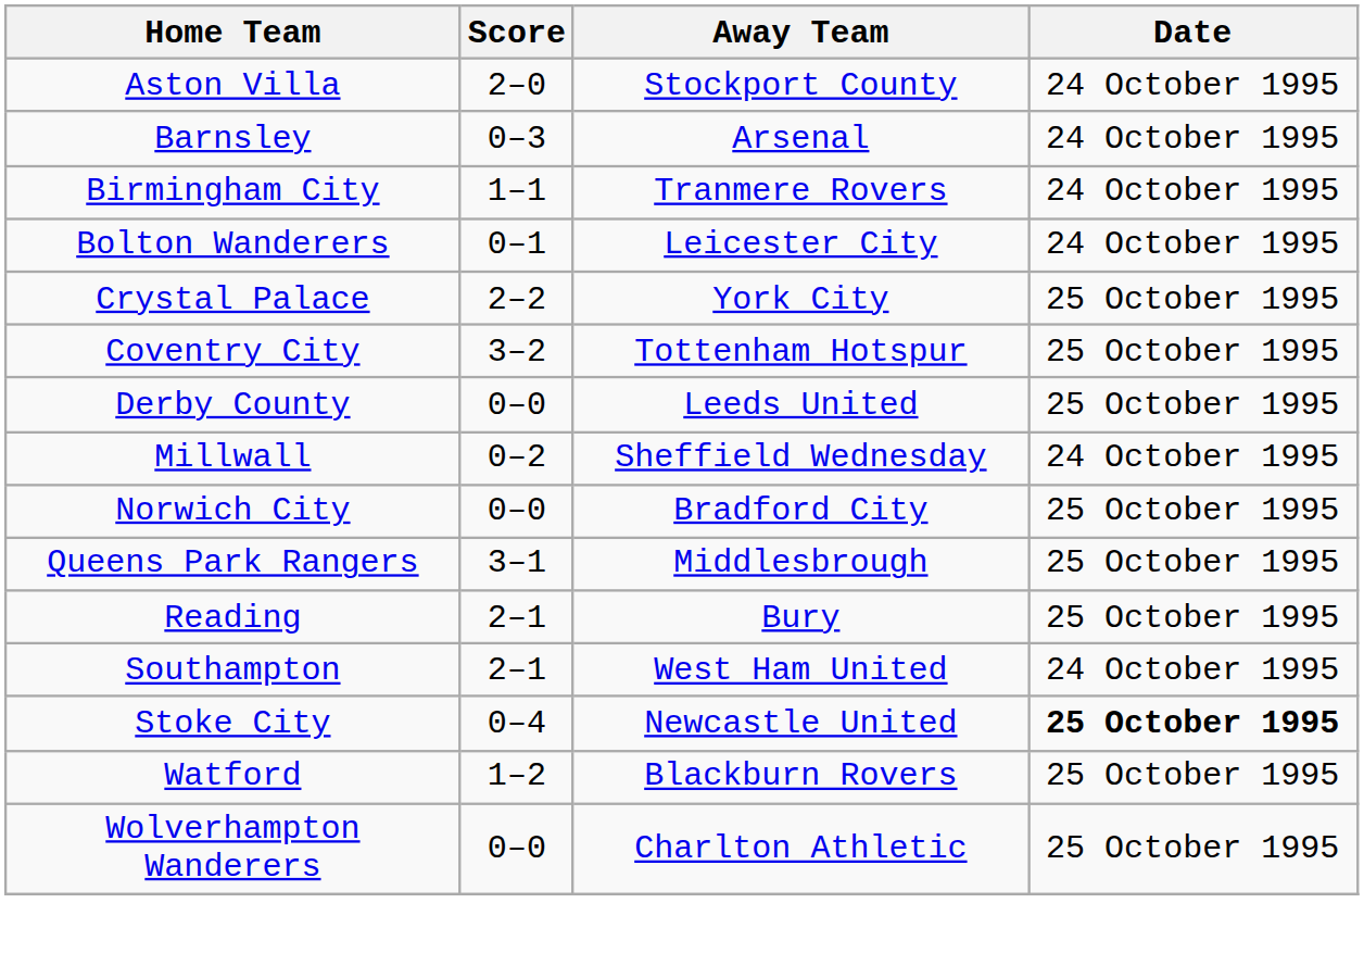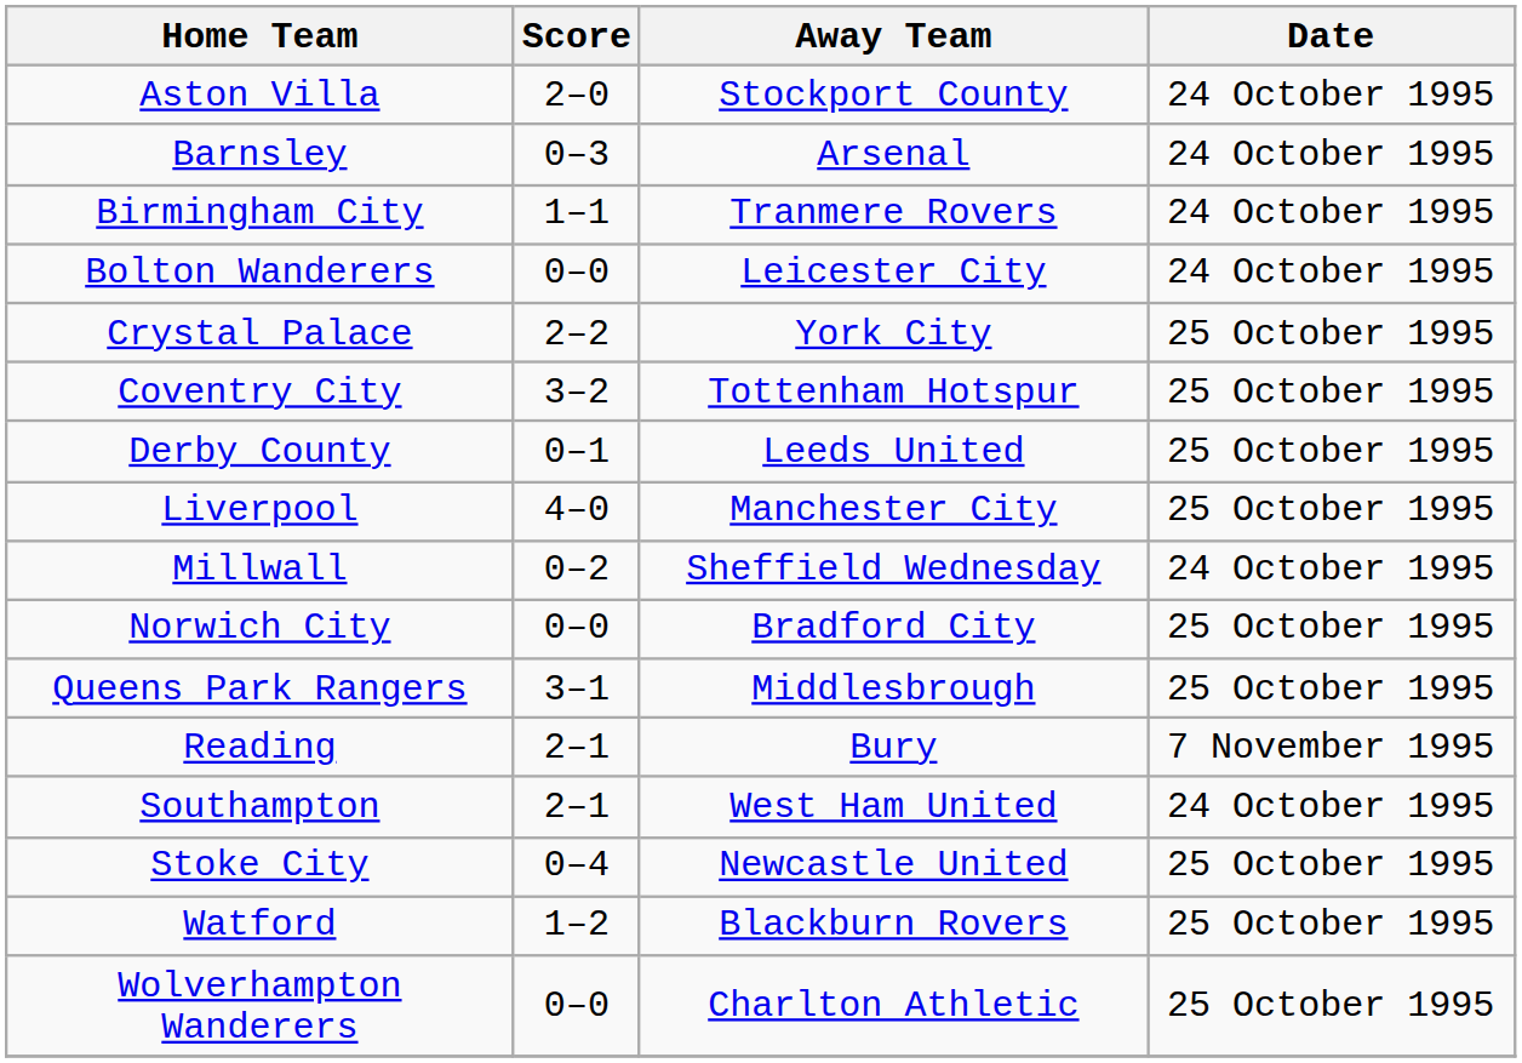Bolton Wanderers | Score: 0–1 -> 0–0
Derby County | Score: 0–0 -> 0–1
+ row: Liverpool | 4–0 | Manchester City | 25 October 1995
Reading | Date: 25 October 1995 -> 7 November 1995
Stoke City | Date: bold -> normal
